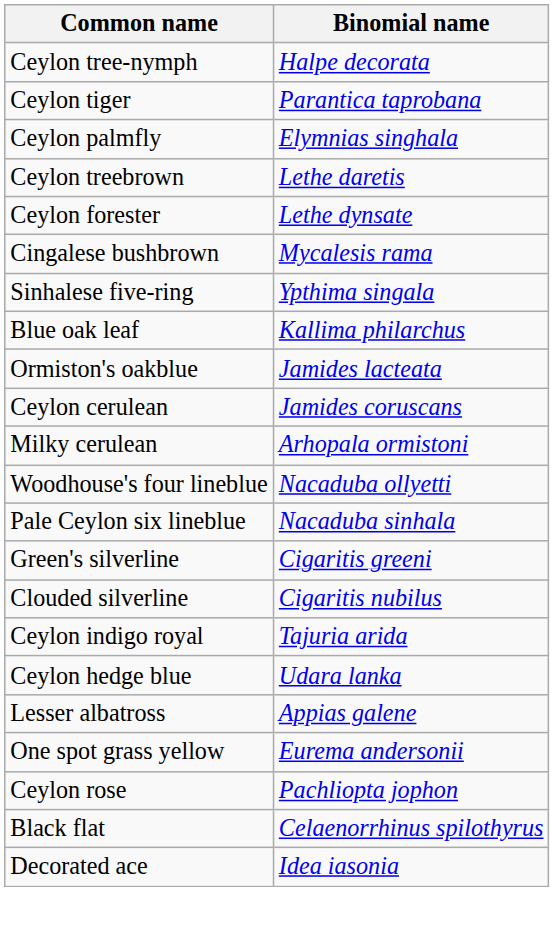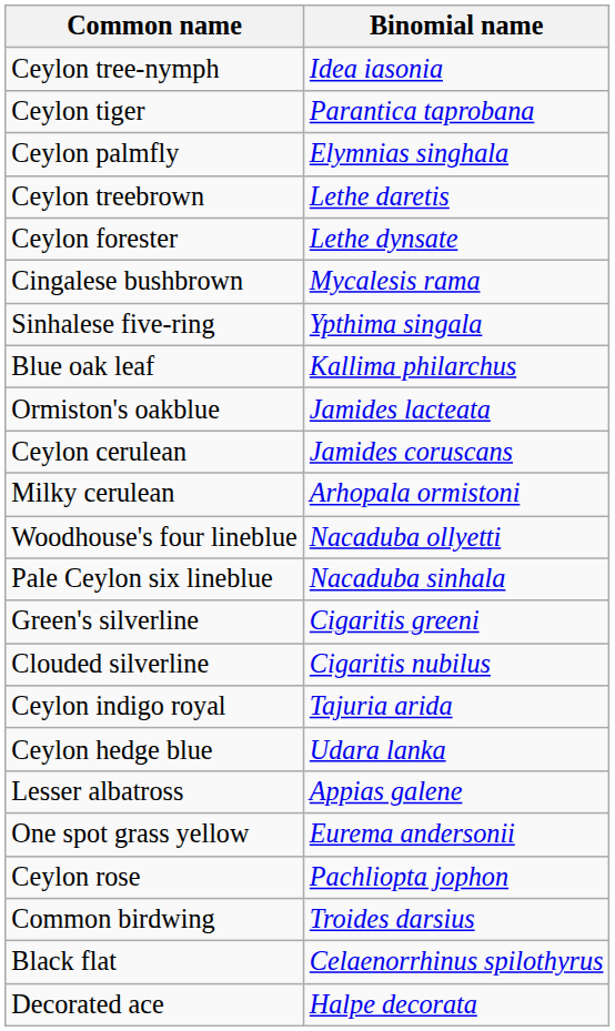Ceylon tree-nymph | Binomial name: Halpe decorata -> Idea iasonia
+ row: Common birdwing | Troides darsius
Decorated ace | Binomial name: Idea iasonia -> Halpe decorata
